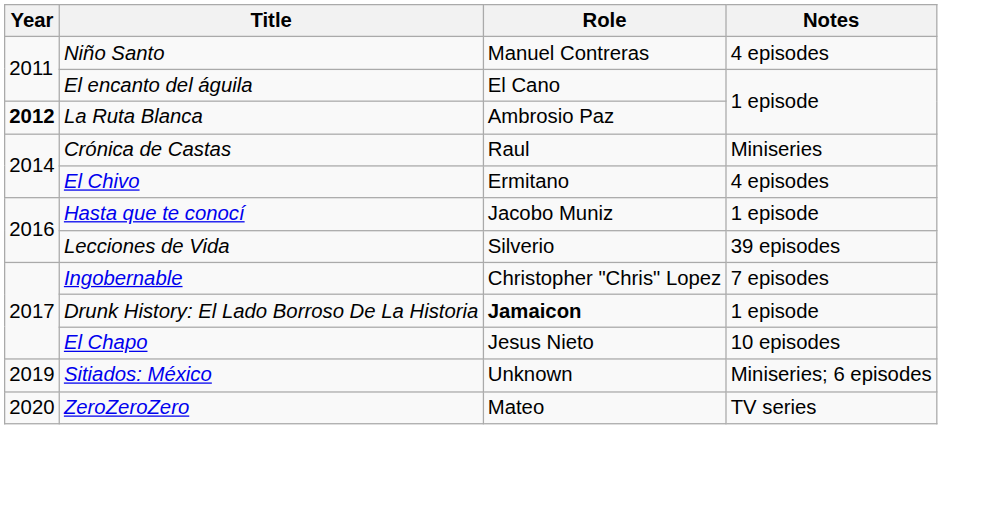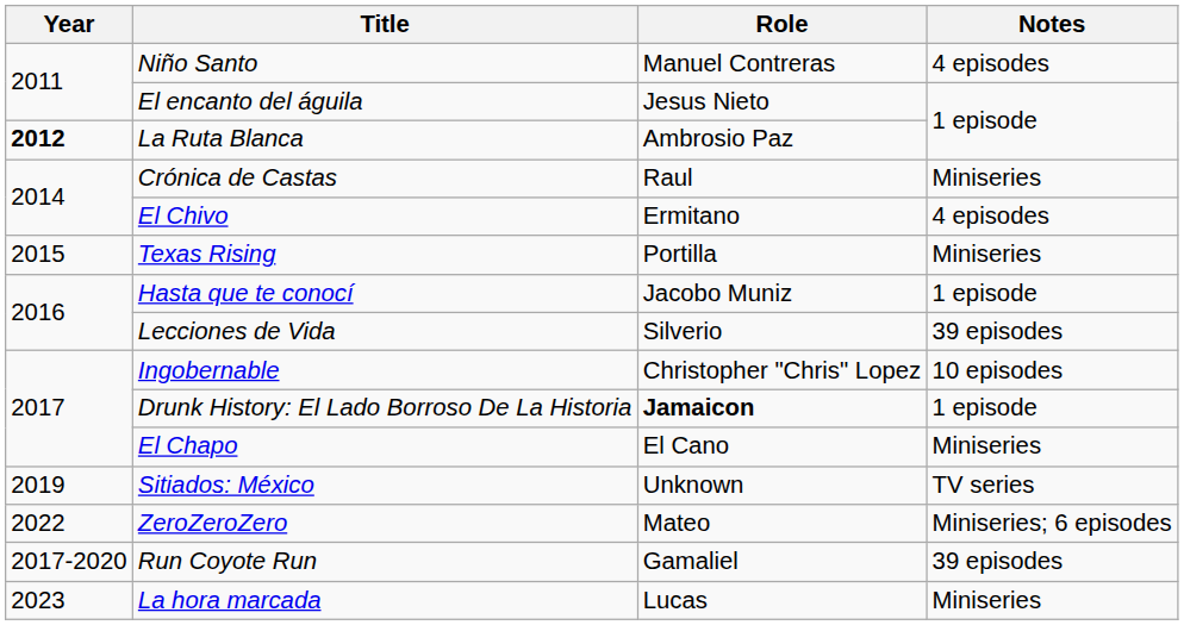El encanto del águila | Role: El Cano -> Jesus Nieto
+ row: 2015 | Texas Rising | Portilla | Miniseries
Ingobernable | Notes: 7 episodes -> 10 episodes
El Chapo | Role: Jesus Nieto -> El Cano
El Chapo | Notes: 10 episodes -> Miniseries
Sitiados: México | Notes: Miniseries; 6 episodes -> TV series
ZeroZeroZero | Year: 2020 -> 2022
ZeroZeroZero | Notes: TV series -> Miniseries; 6 episodes
+ row: 2017-2020 | Run Coyote Run | Gamaliel | 39 episodes
+ row: 2023 | La hora marcada | Lucas | Miniseries
